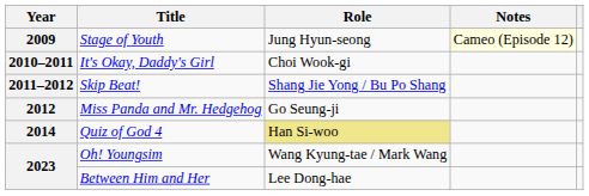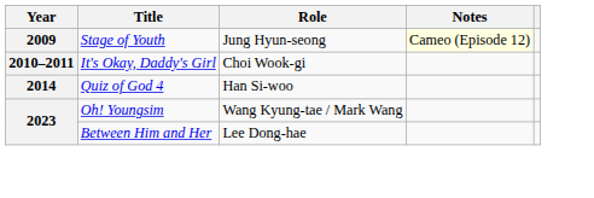- row: 2011–2012 | Skip Beat! | Shang Jie Yong / Bu Po Shang
- row: 2012 | Miss Panda and Mr. Hedgehog | Go Seung-ji
Quiz of God 4 | Role: khaki background -> no background
